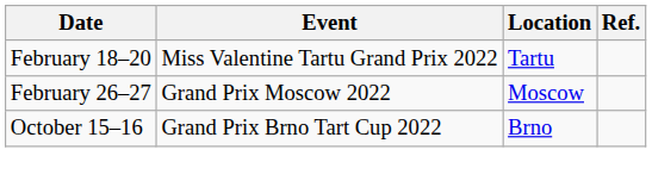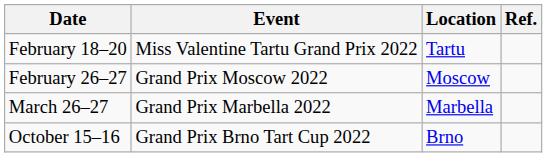+ row: March 26–27 | Grand Prix Marbella 2022 | Marbella
